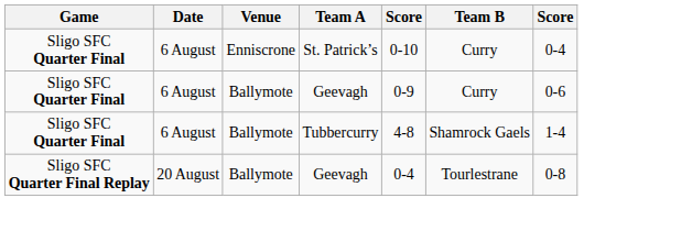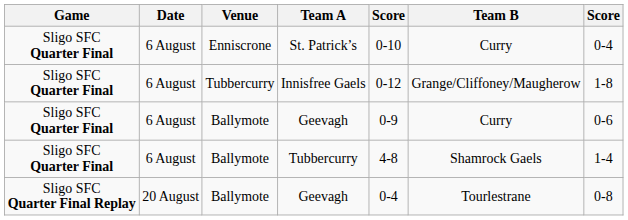+ row: Sligo SFC Quarter Final | 6 August | Tubbercurry | Innisfree Gaels | 0-12 | Grange/Cliffoney/Maugherow | 1-8
